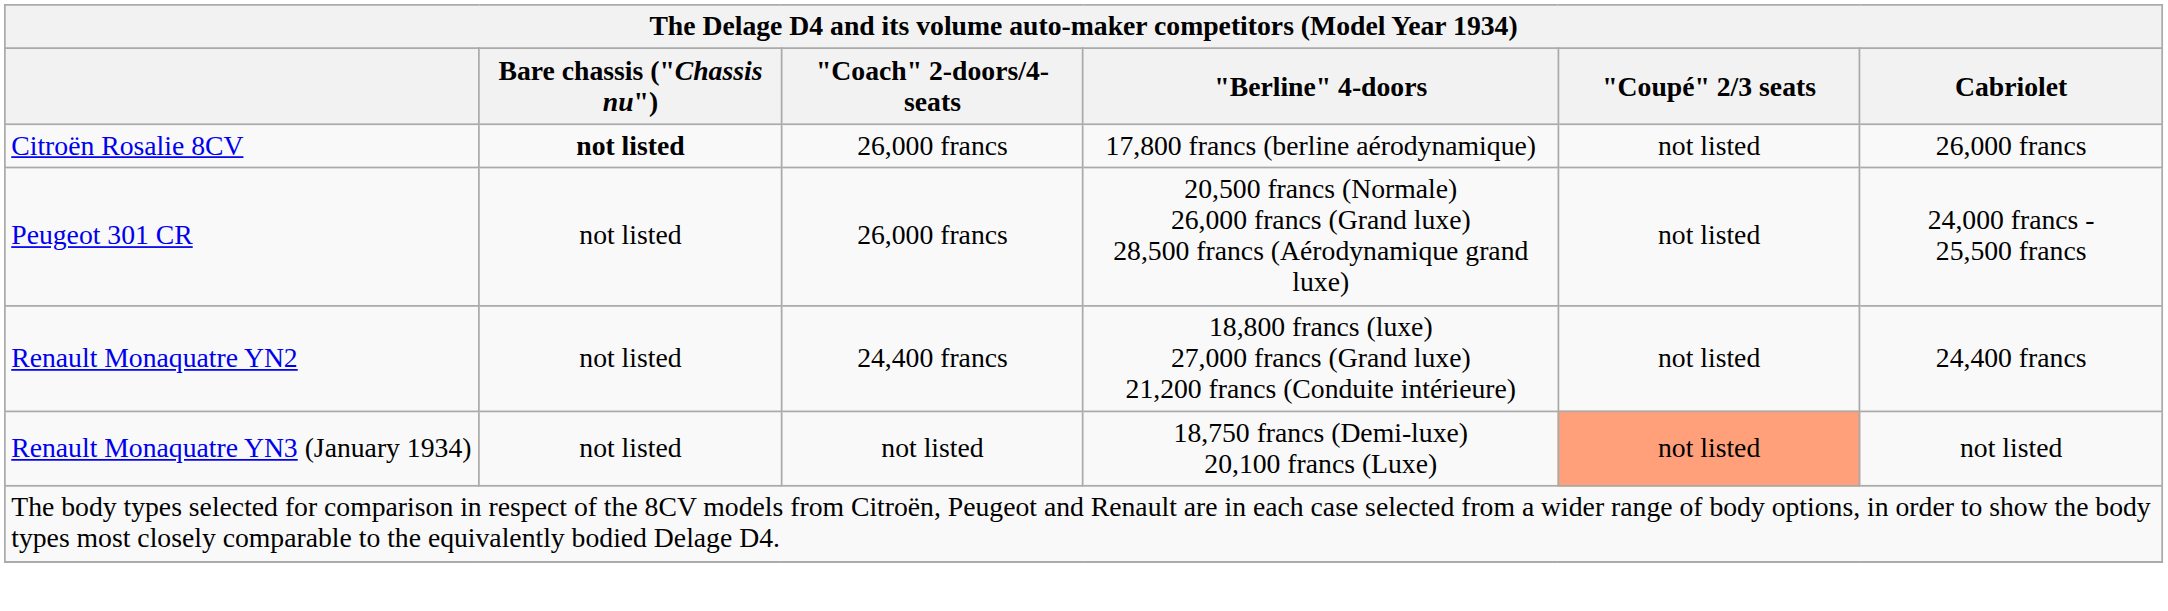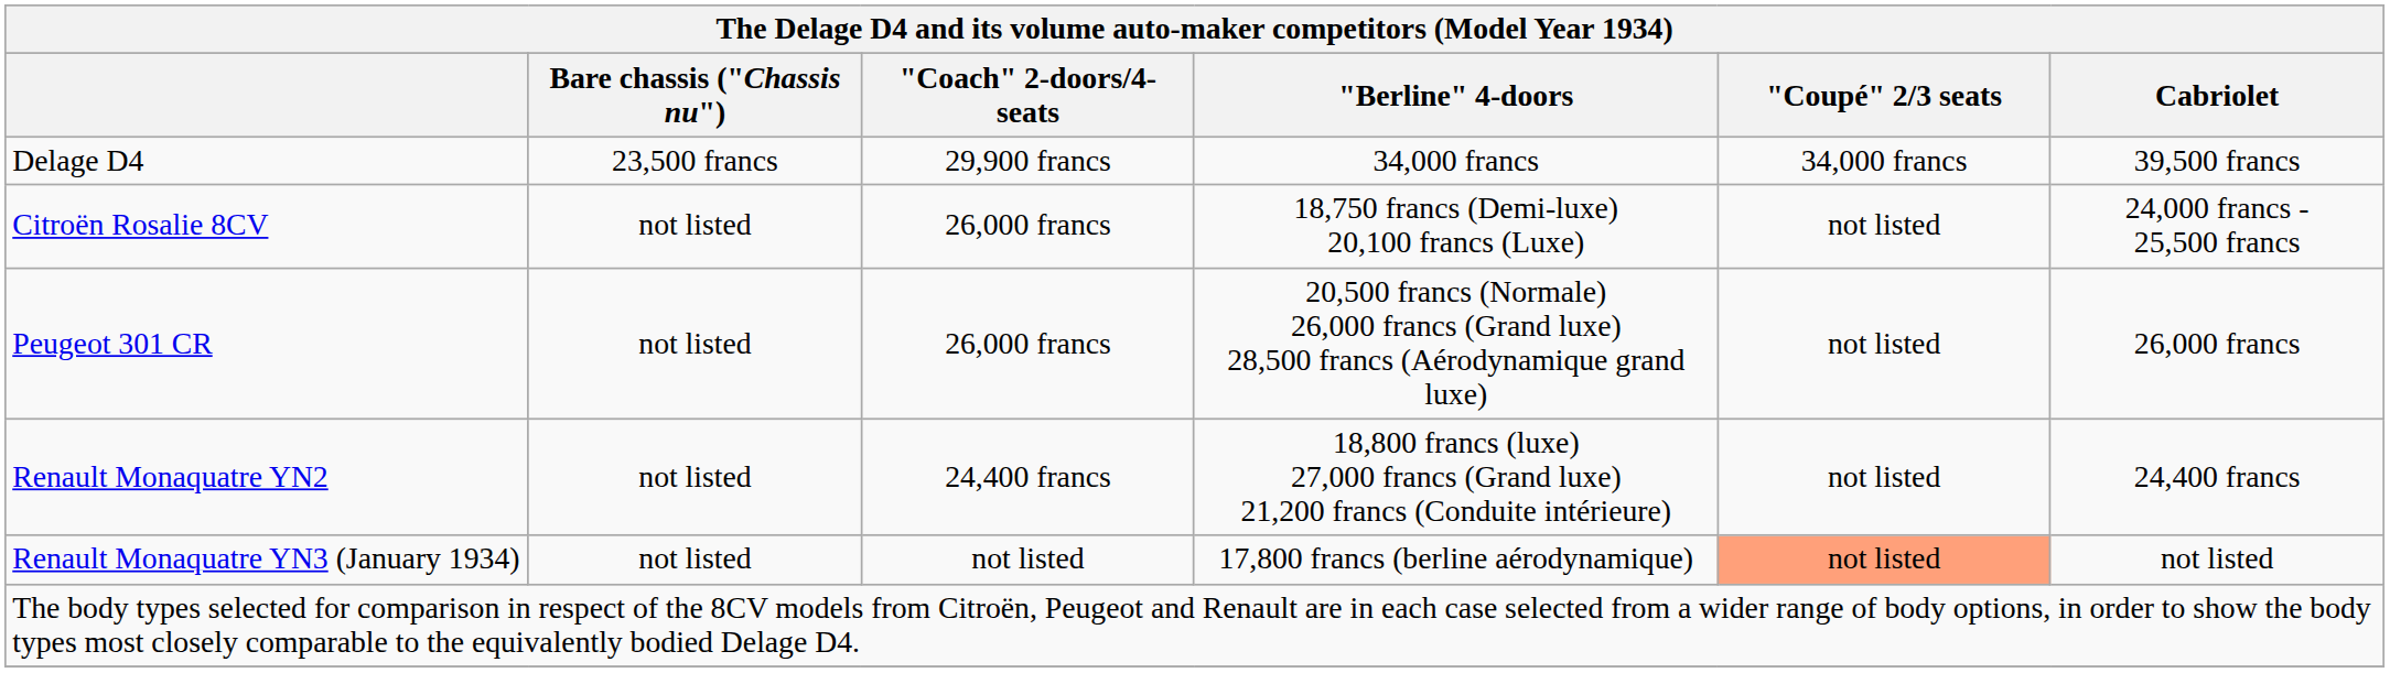+ row: Delage D4 | 23,500 francs | 29,900 francs | 34,000 francs | 34,000 francs | 39,500 francs
Citroën Rosalie 8CV | Bare chassis ("Chassis nu"): bold -> normal
Citroën Rosalie 8CV | "Berline" 4-doors: 17,800 francs (berline aérodynamique) -> 18,750 francs (Demi-luxe) 20,100 francs (Luxe)
Citroën Rosalie 8CV | Cabriolet: 26,000 francs -> 24,000 francs - 25,500 francs
Peugeot 301 CR | Cabriolet: 24,000 francs - 25,500 francs -> 26,000 francs
Renault Monaquatre YN3 (January 1934) | "Berline" 4-doors: 18,750 francs (Demi-luxe) 20,100 francs (Luxe) -> 17,800 francs (berline aérodynamique)
